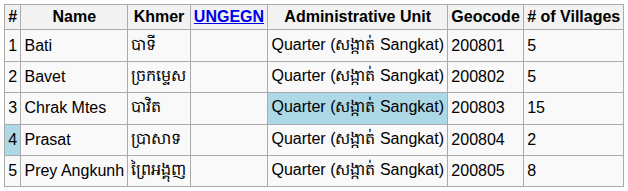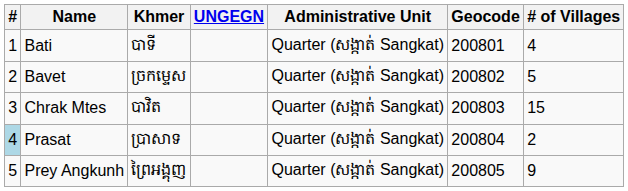Bati | # of Villages: 5 -> 4
Chrak Mtes | Administrative Unit: lightblue background -> no background
Prey Angkunh | # of Villages: 8 -> 9
